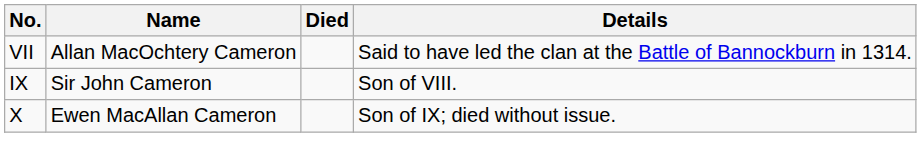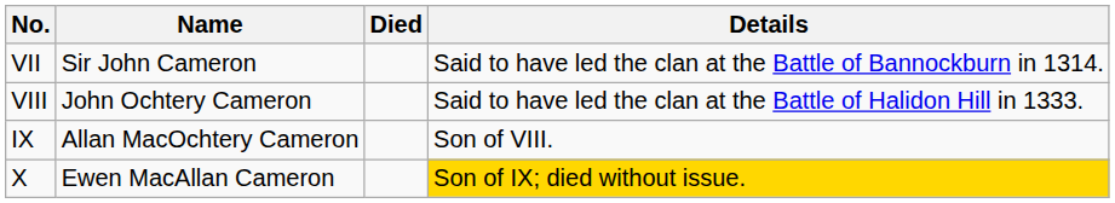VII | Name: Allan MacOchtery Cameron -> Sir John Cameron
+ row: VIII | John Ochtery Cameron | Said to have led the clan at the Battle of Halidon Hill in 1333.
IX | Name: Sir John Cameron -> Allan MacOchtery Cameron
X | Details: no background -> gold background
